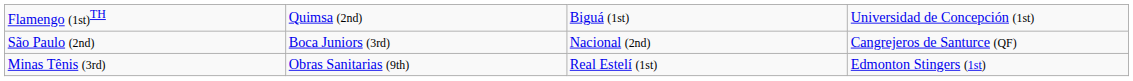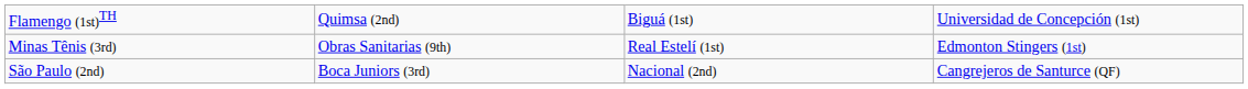rows swapped: São Paulo (2nd) <-> Minas Tênis (3rd)
